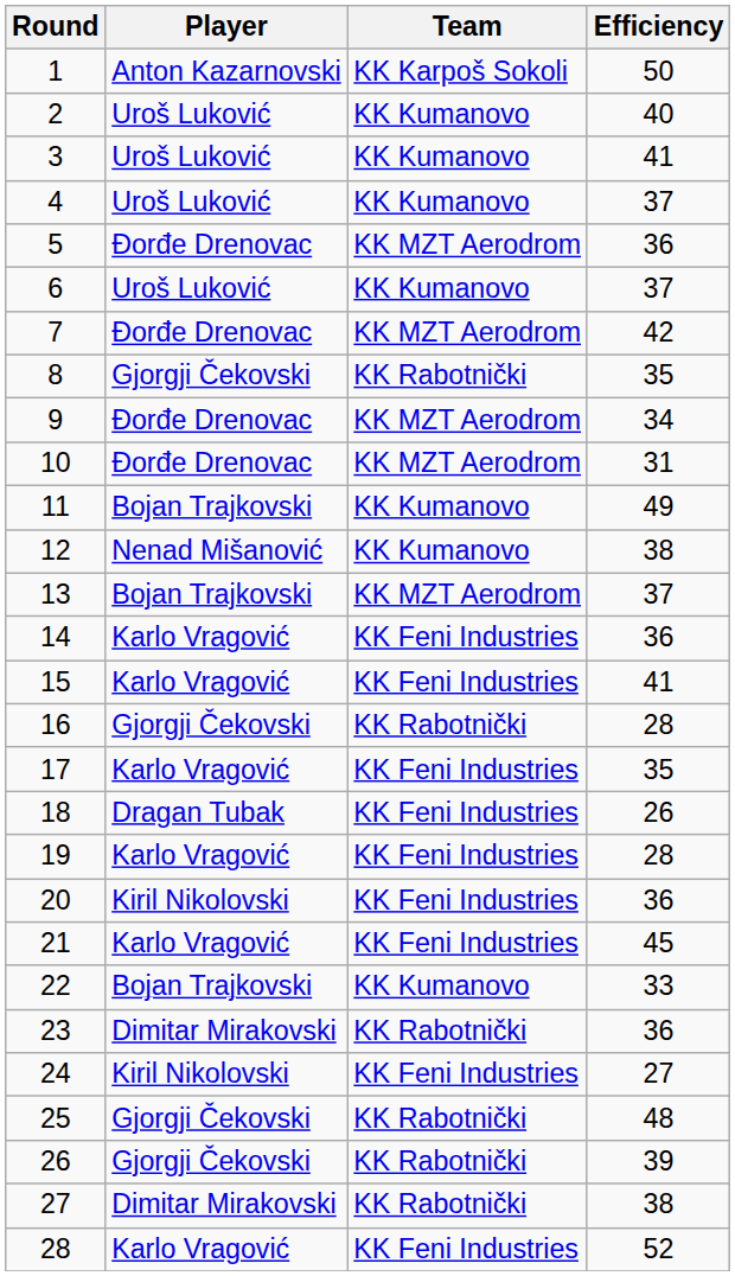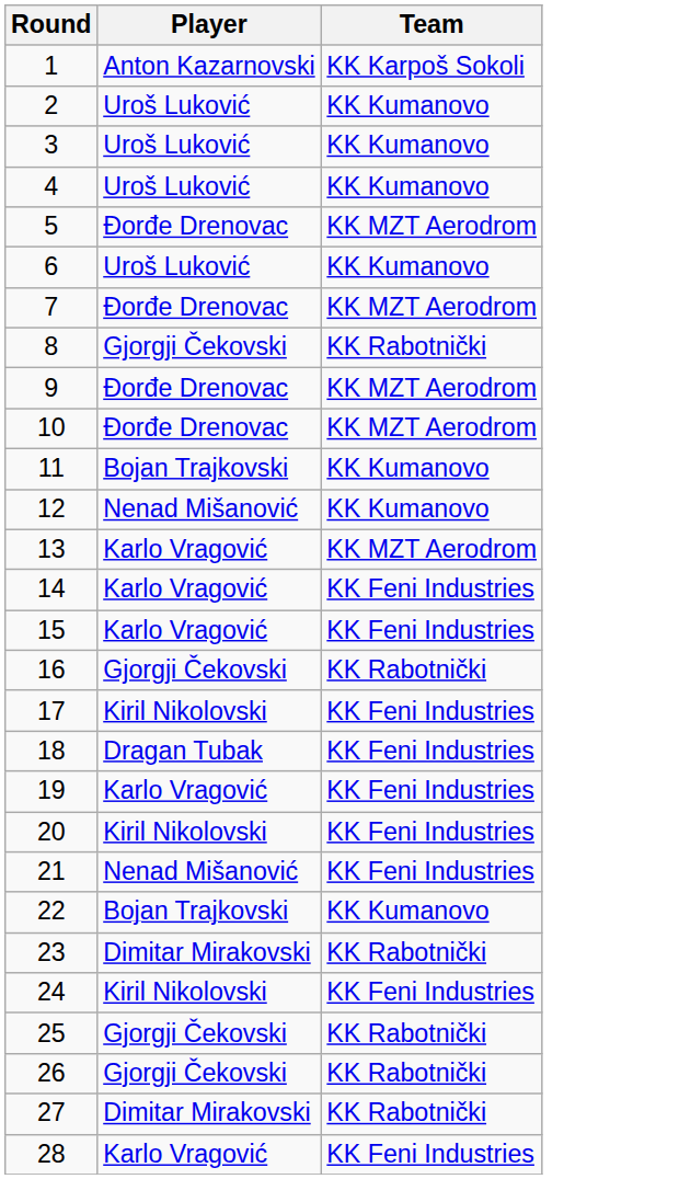- column: Efficiency | 50 | 40 | 41 | 37 | 36 | 37 | 42 | 35 | 34 | 31 | 49 | 38 | 37 | 36 | 41 | 28 | 35 | 26 | 28 | 36 | 45 | 33 | 36 | 27 | 48 | 39 | 38 | 52
13 | Player: Bojan Trajkovski -> Karlo Vragović
17 | Player: Karlo Vragović -> Kiril Nikolovski
21 | Player: Karlo Vragović -> Nenad Mišanović
